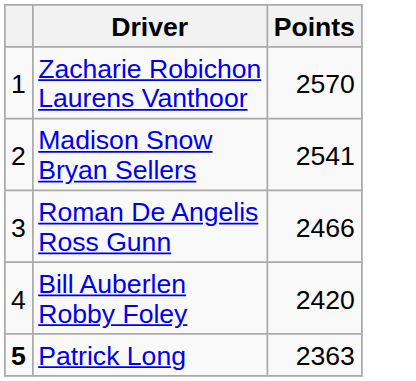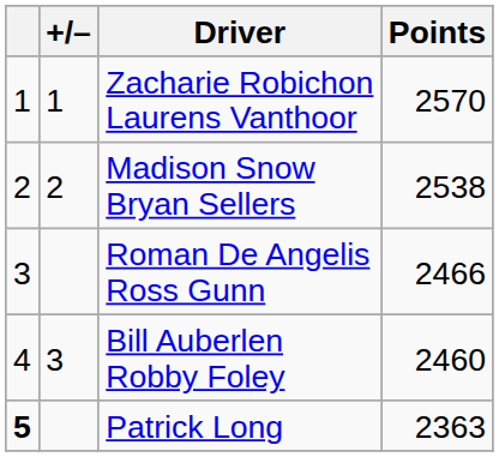+ column: +/– | 1 | 2 | 3
Madison Snow Bryan Sellers | Points: 2541 -> 2538
Bill Auberlen Robby Foley | Points: 2420 -> 2460
